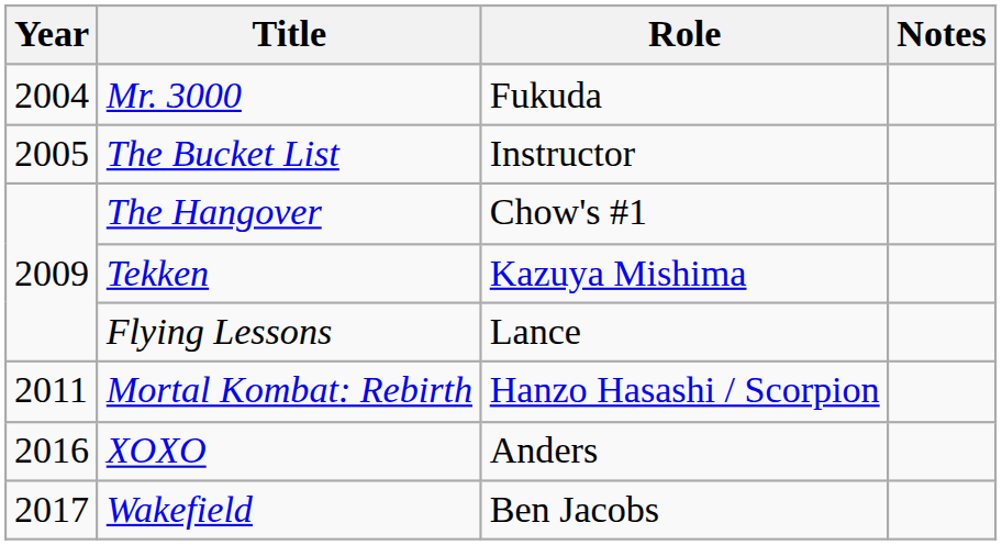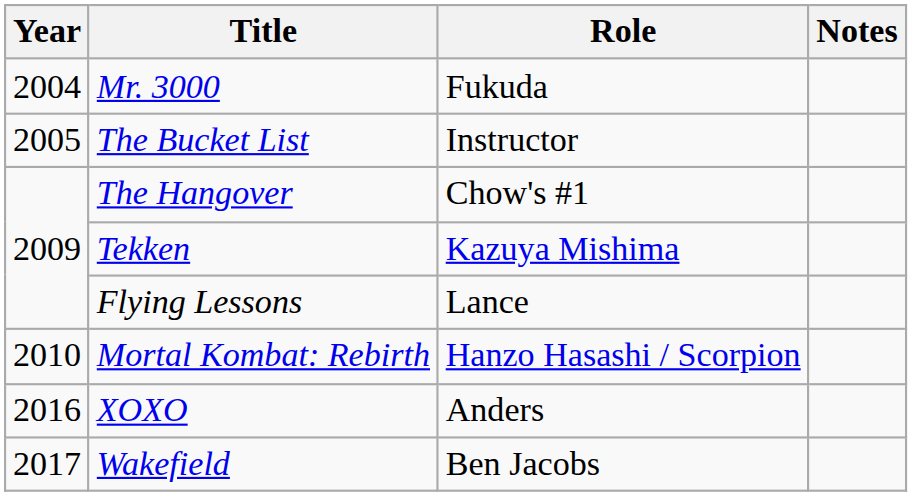Mortal Kombat: Rebirth | Year: 2011 -> 2010
